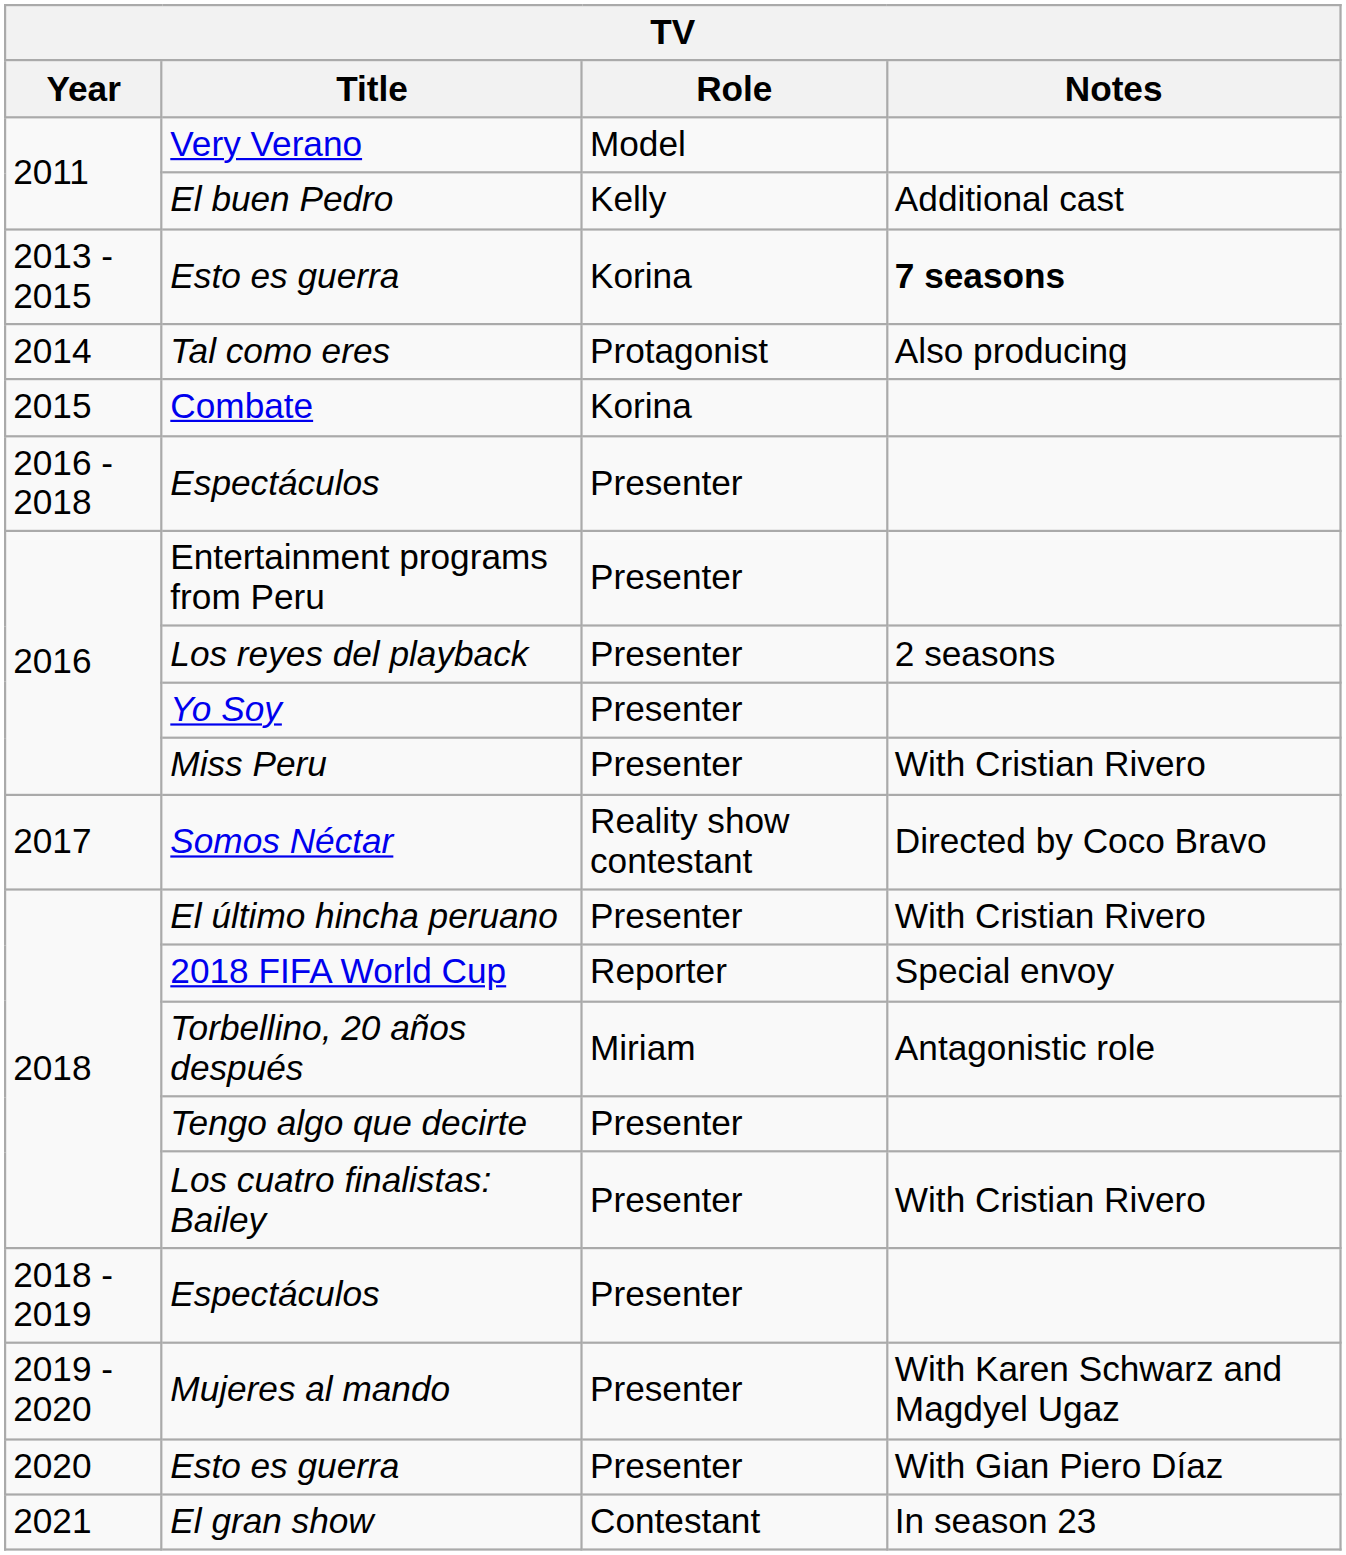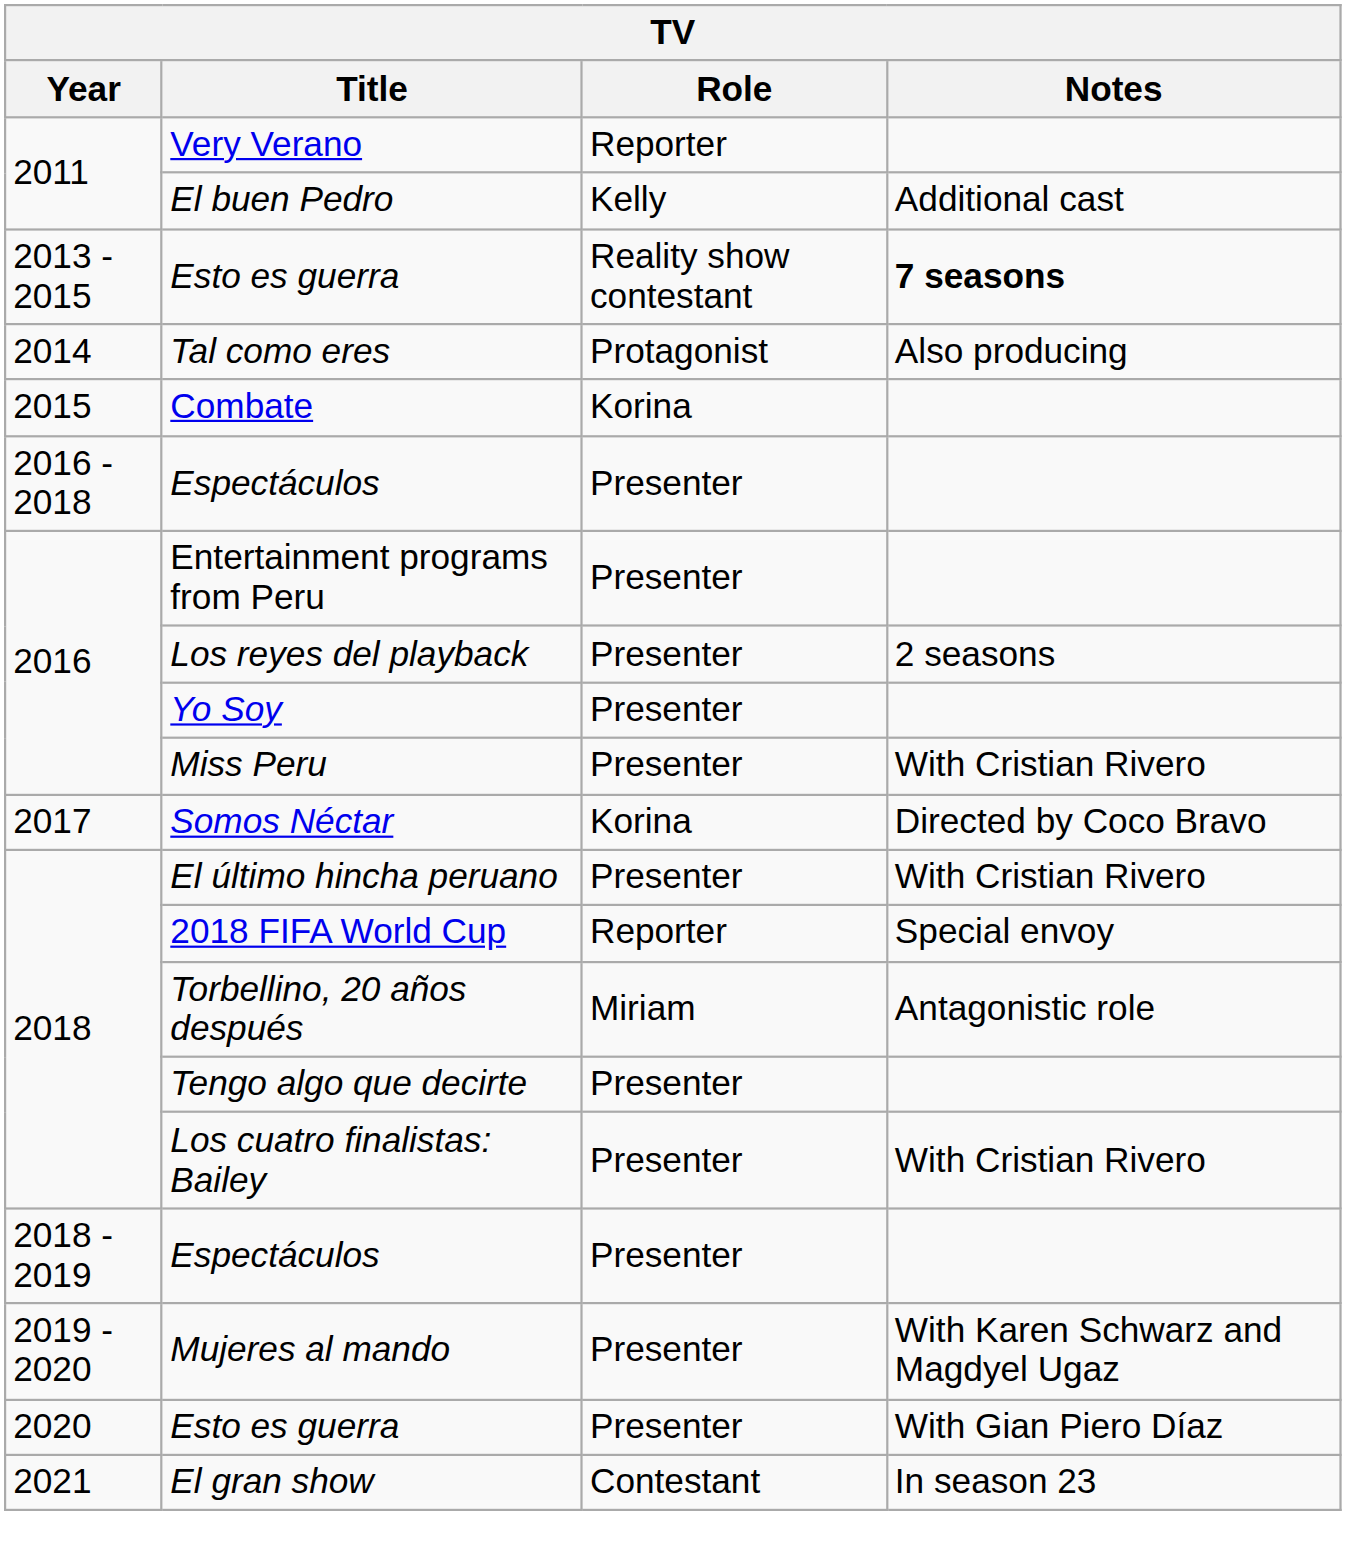Very Verano | Role: Model -> Reporter
2013 - 2015 / Esto es guerra | Role: Korina -> Reality show contestant
Somos Néctar | Role: Reality show contestant -> Korina
